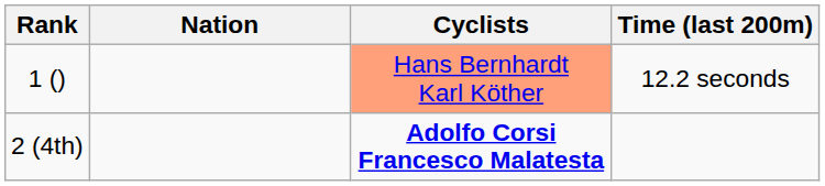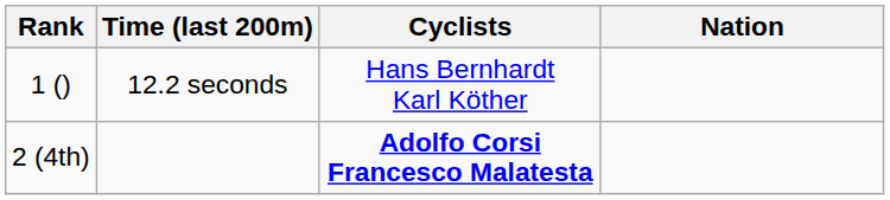columns swapped: Nation <-> Time (last 200m)
1 () | Cyclists: lightsalmon background -> no background
